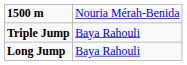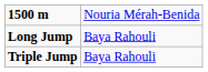rows swapped: Long Jump <-> Triple Jump
